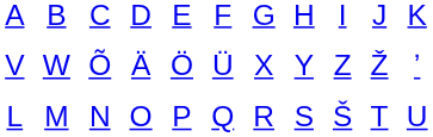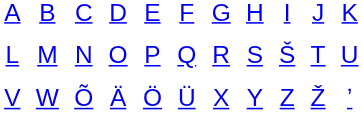rows swapped: L <-> V
